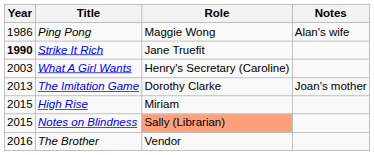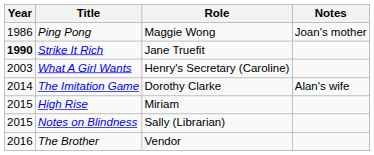Ping Pong | Notes: Alan's wife -> Joan's mother
The Imitation Game | Year: 2013 -> 2014
The Imitation Game | Notes: Joan's mother -> Alan's wife
Notes on Blindness | Role: lightsalmon background -> no background
